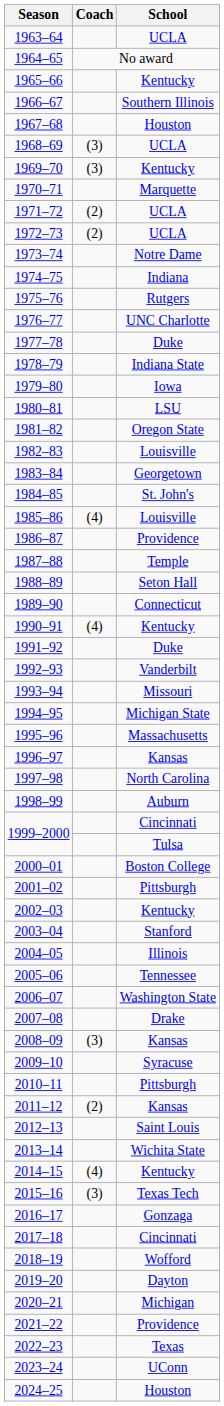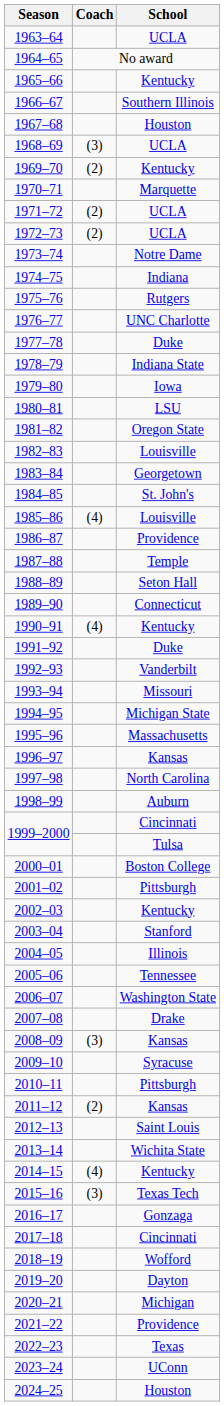1969–70 | Coach: (3) -> (2)
